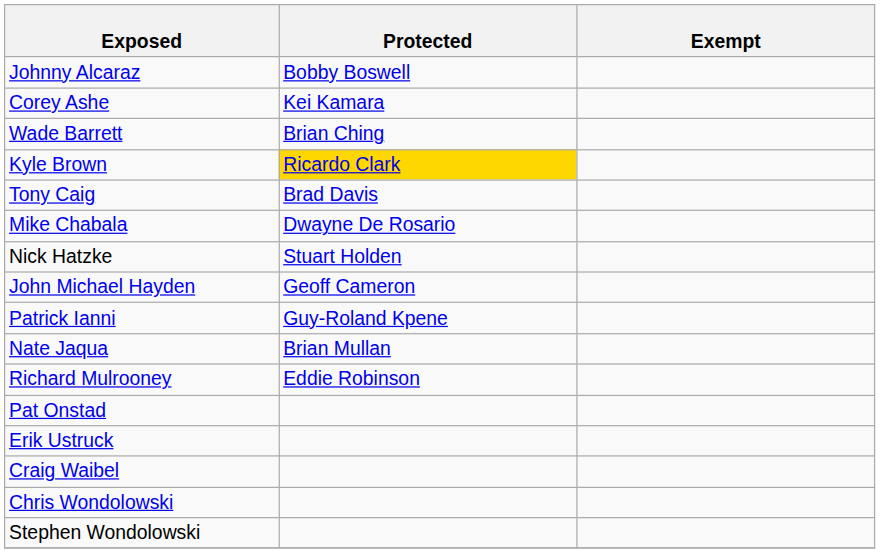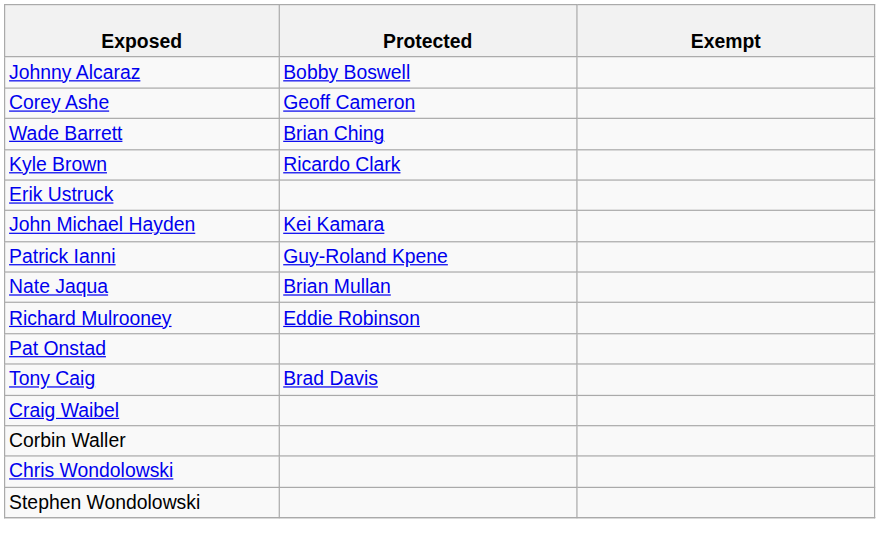Corey Ashe | Protected: Kei Kamara -> Geoff Cameron
Kyle Brown | Protected: gold background -> no background
rows swapped: Tony Caig <-> Erik Ustruck
- row: Mike Chabala | Dwayne De Rosario
- row: Nick Hatzke | Stuart Holden
John Michael Hayden | Protected: Geoff Cameron -> Kei Kamara
+ row: Corbin Waller
